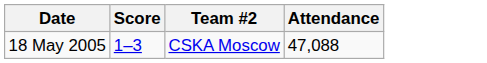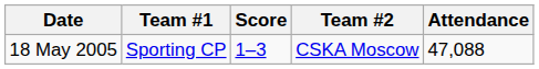+ column: Team #1 | Sporting CP
